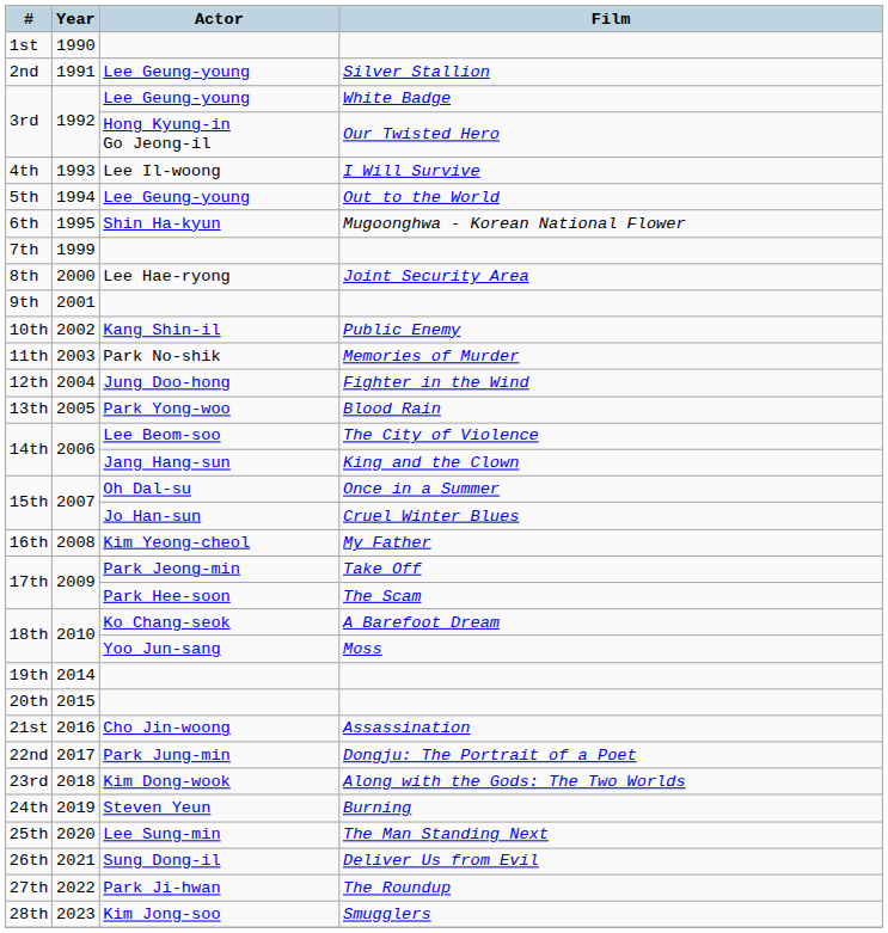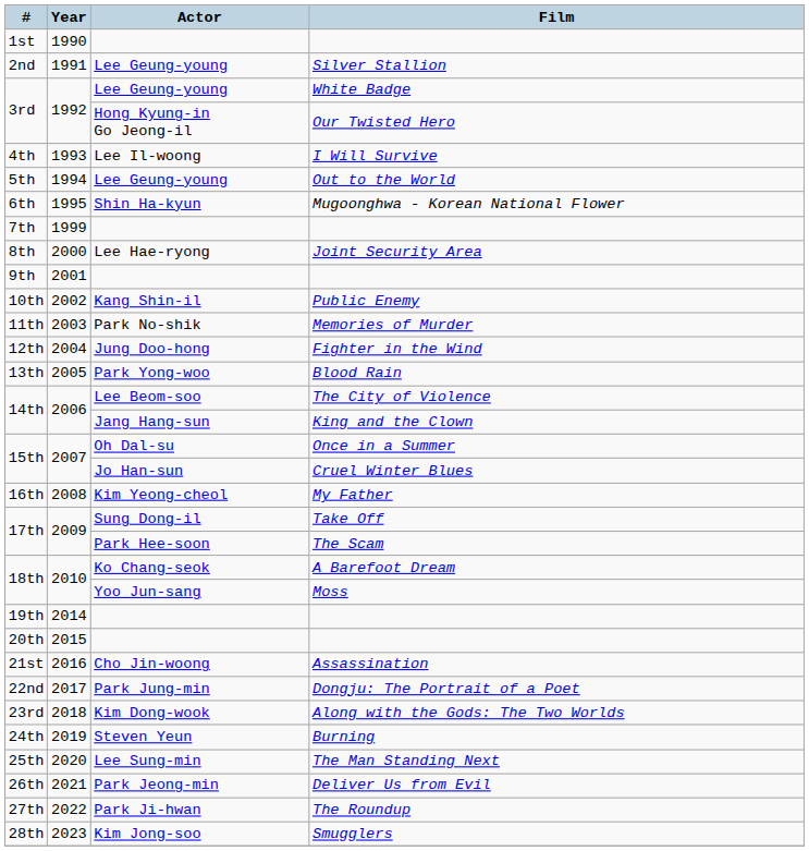Take Off | Actor: Park Jeong-min -> Sung Dong-il
Deliver Us from Evil | Actor: Sung Dong-il -> Park Jeong-min
